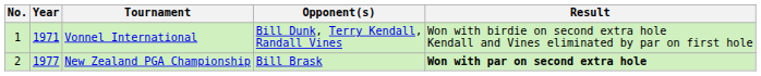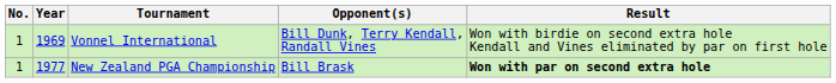Vonnel International | Year: 1971 -> 1969
New Zealand PGA Championship | No.: 2 -> 1
